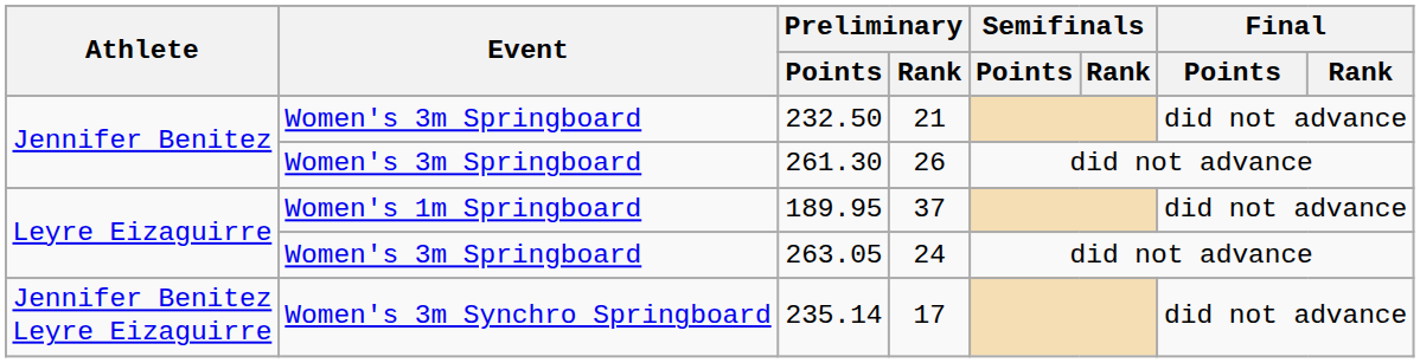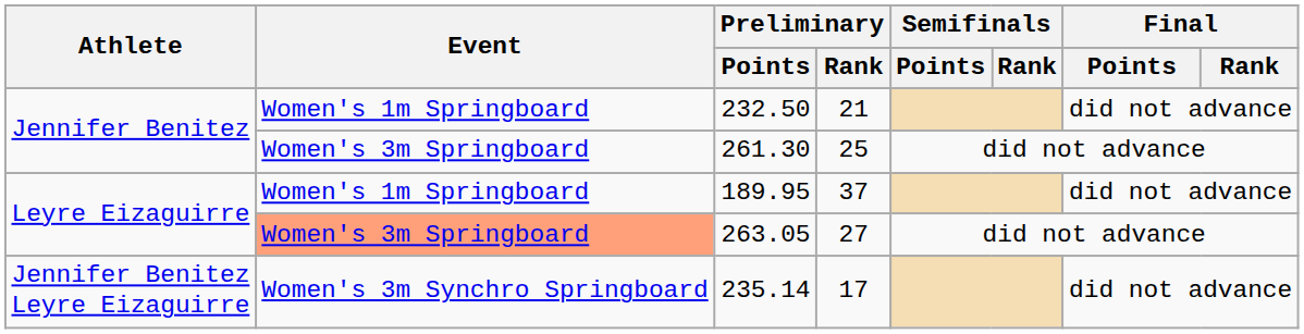232.50 | Event: Women's 3m Springboard -> Women's 1m Springboard
261.30 | Preliminary / Rank: 26 -> 25
263.05 | Event: no background -> lightsalmon background
263.05 | Preliminary / Rank: 24 -> 27
